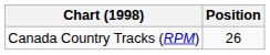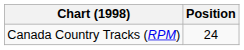Canada Country Tracks (RPM) | Position: 26 -> 24
